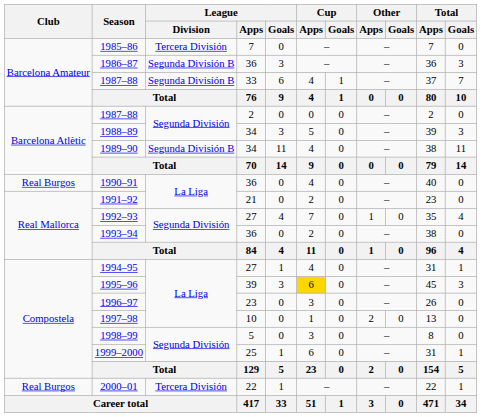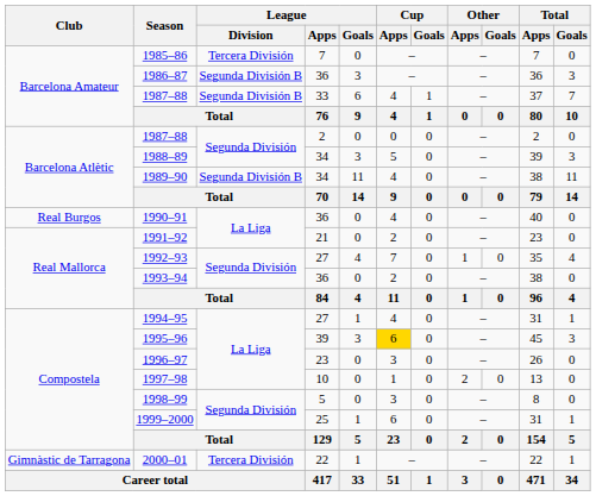2000–01 | Club: Real Burgos -> Gimnàstic de Tarragona
